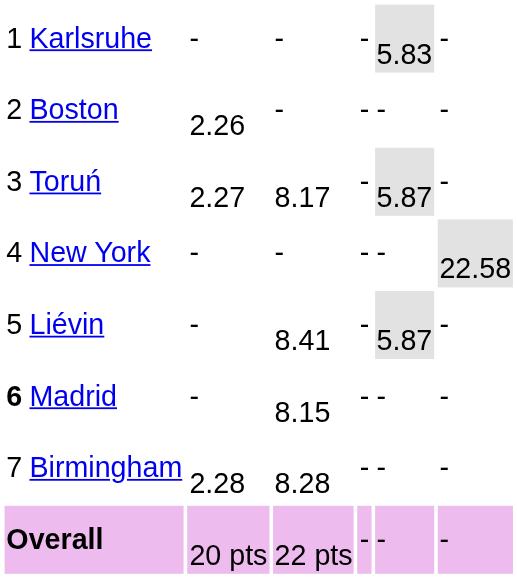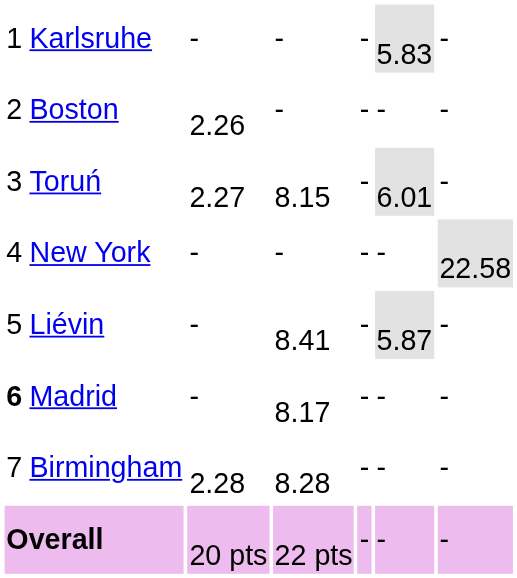Toruń | column 4: 8.17 -> 8.15
Toruń | column 6: 5.87 -> 6.01
Madrid | column 4: 8.15 -> 8.17
